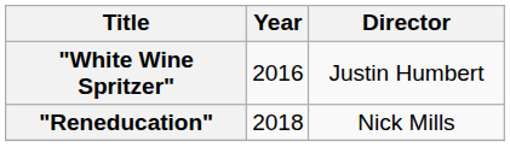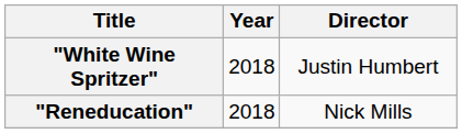"White Wine Spritzer" | Year: 2016 -> 2018
